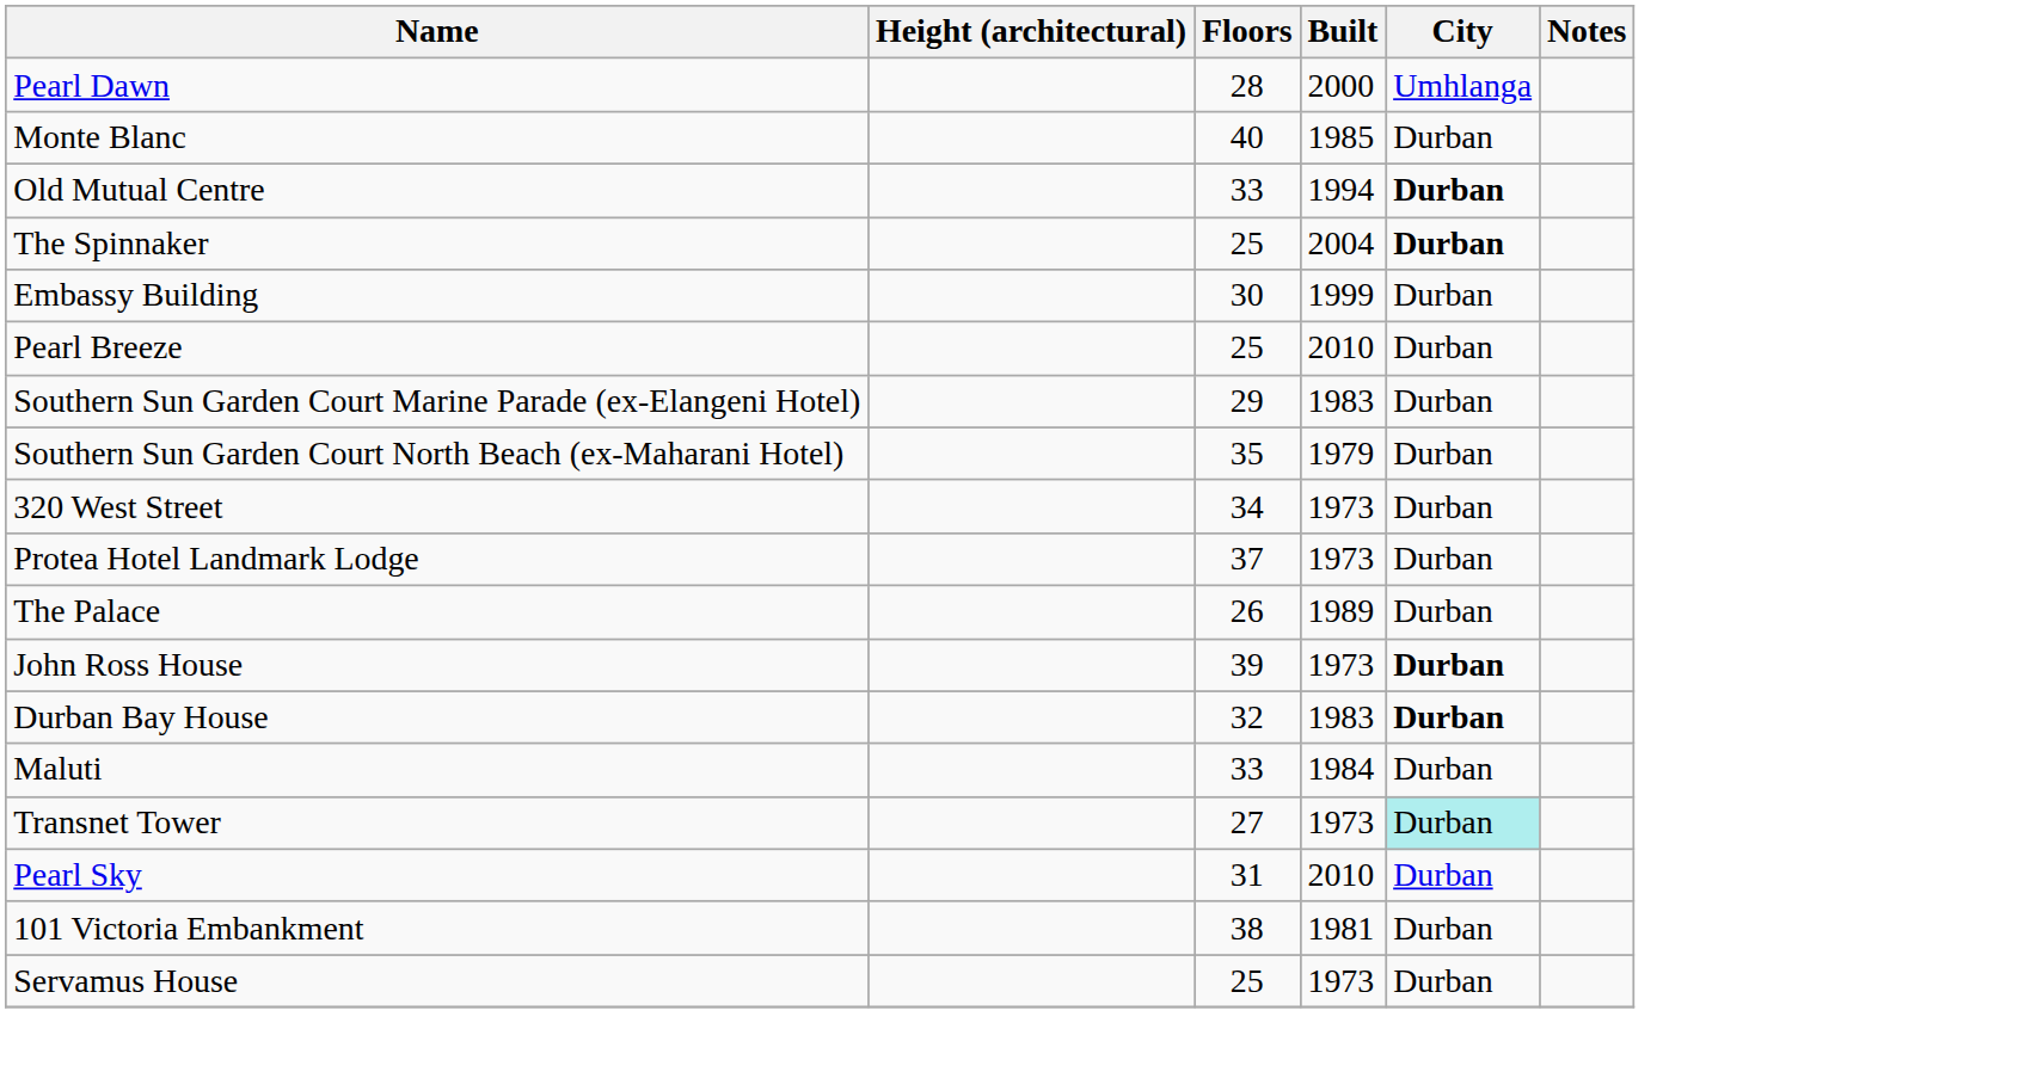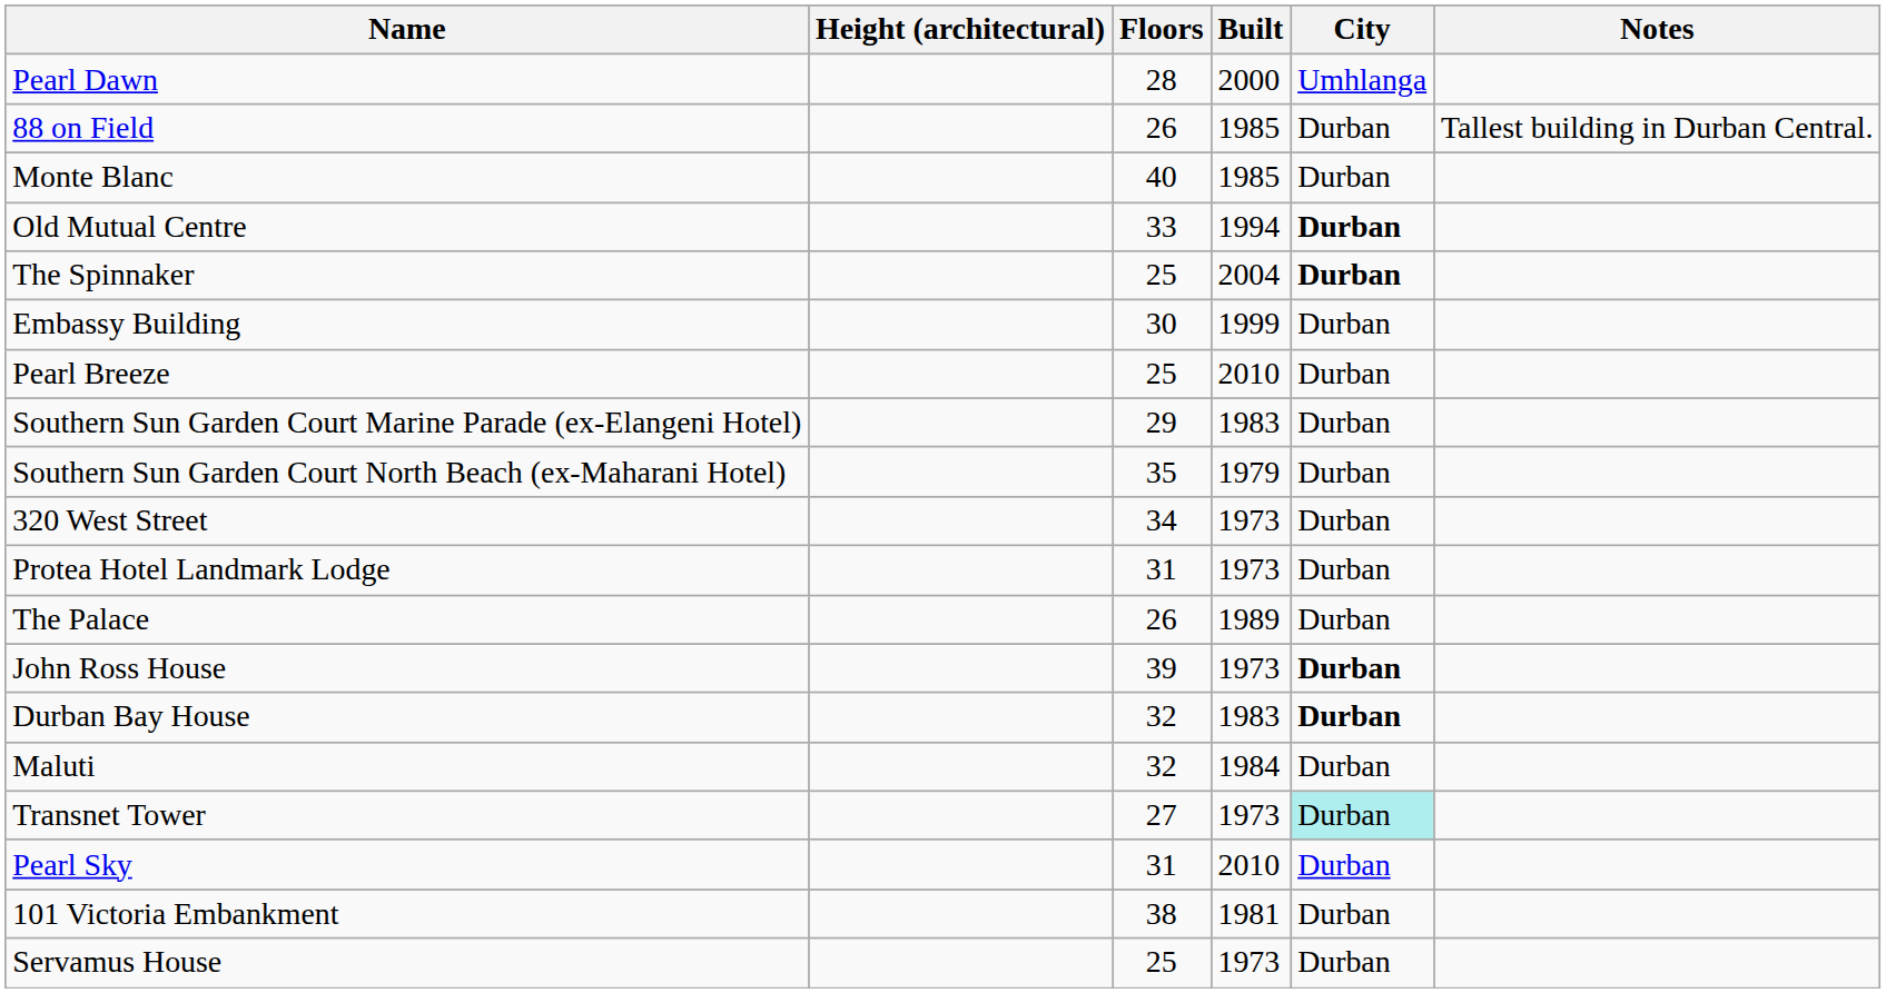+ row: 88 on Field | 26 | 1985 | Durban | Tallest building in Durban Central.
Protea Hotel Landmark Lodge | Floors: 37 -> 31
Maluti | Floors: 33 -> 32
